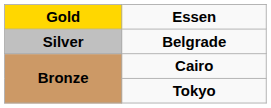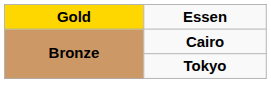- row: Silver | Belgrade
